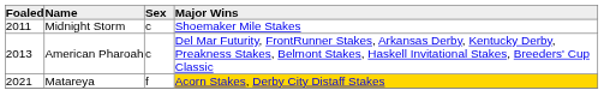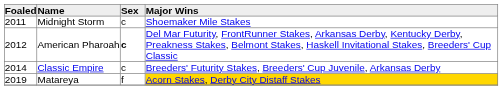American Pharoah | Foaled: 2013 -> 2012
American Pharoah | Sex: normal -> bold
+ row: 2014 | Classic Empire | c | Breeders' Futurity Stakes, Breeders' Cup Juvenile, Arkansas Derby
Matareya | Foaled: 2021 -> 2019
